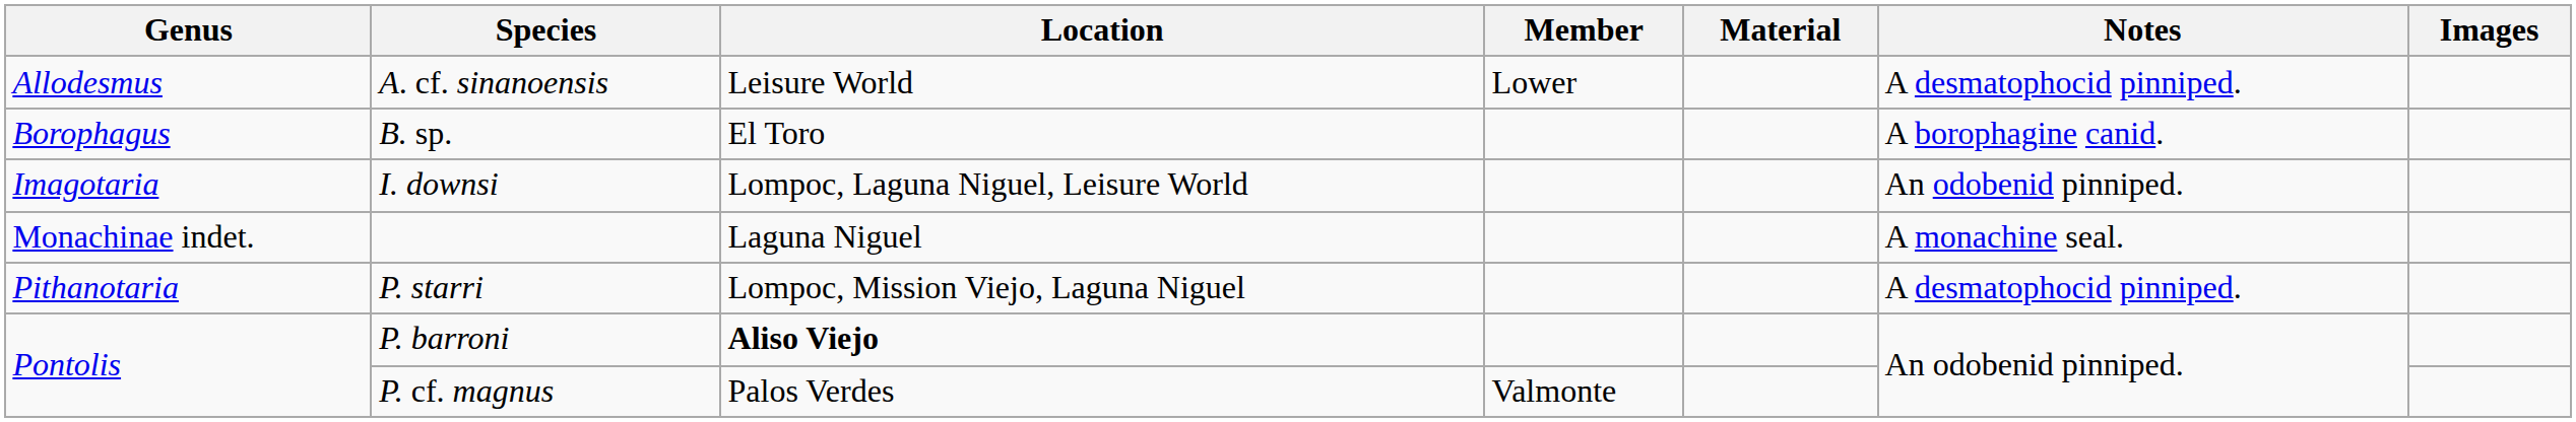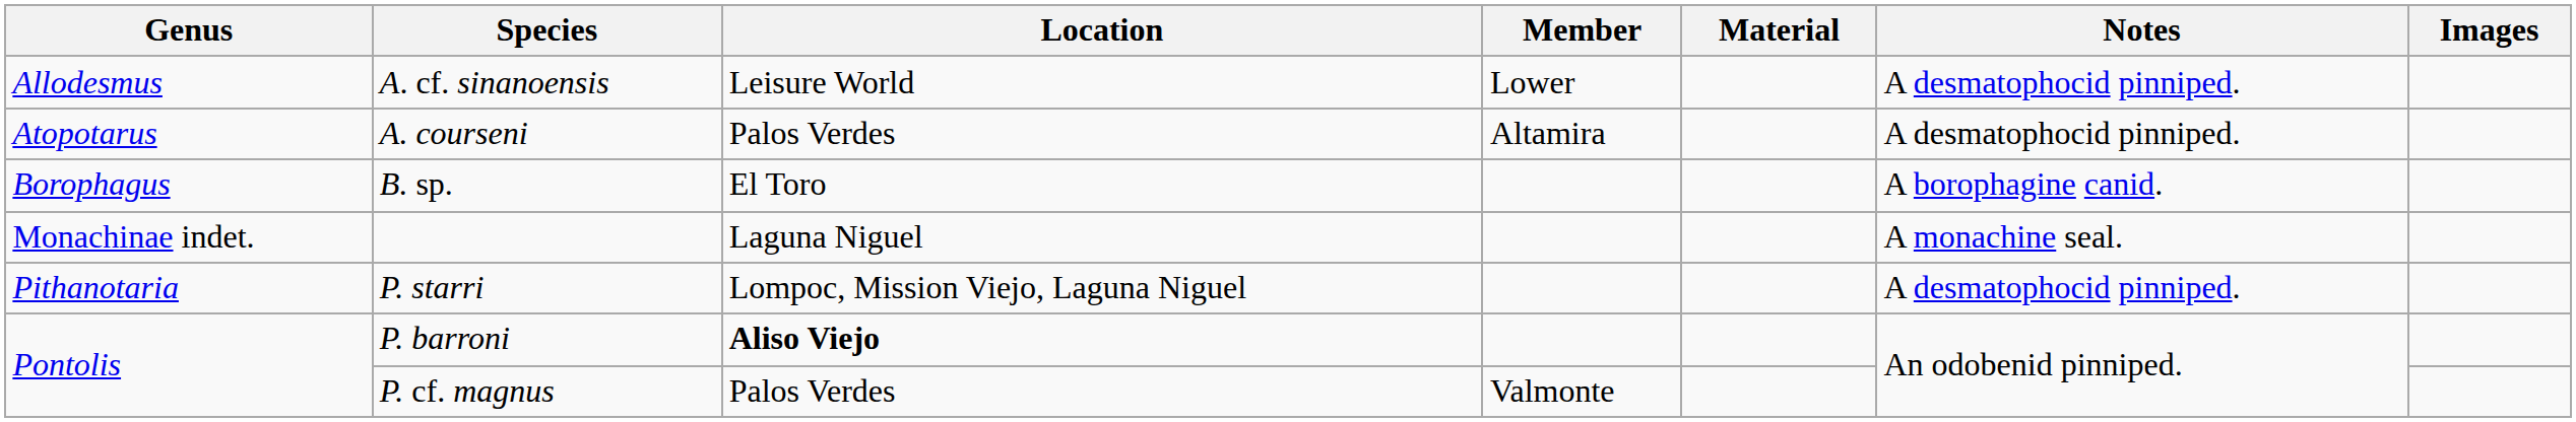+ row: Atopotarus | A. courseni | Palos Verdes | Altamira | A desmatophocid pinniped.
- row: Imagotaria | I. downsi | Lompoc, Laguna Niguel, Leisure World | An odobenid pinniped.
